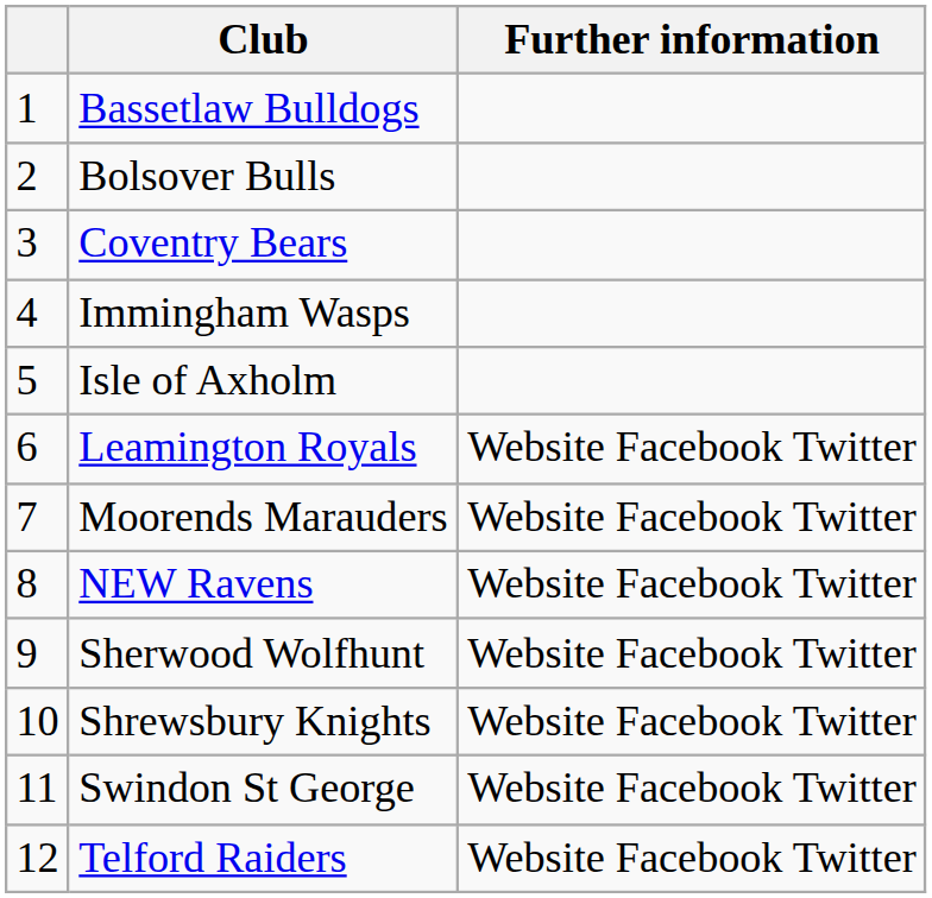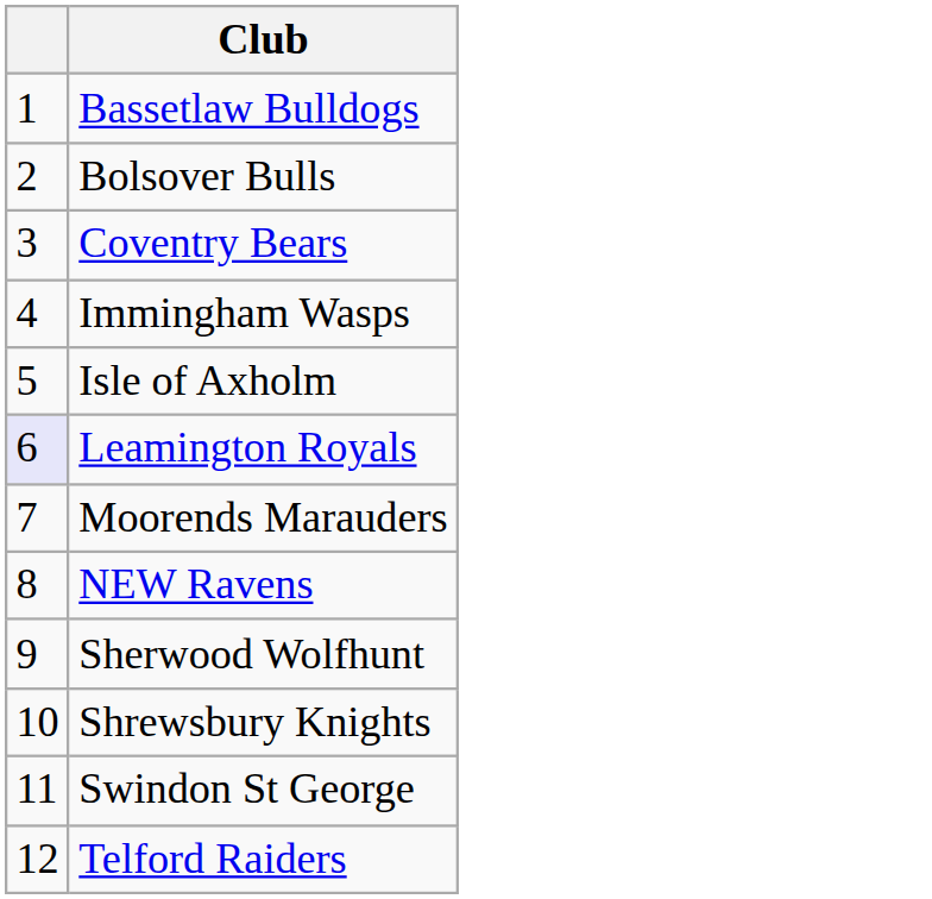- column: Further information | Website Facebook Twitter | Website Facebook Twitter | Website Facebook Twitter | Website Facebook Twitter | Website Facebook Twitter | Website Facebook Twitter | Website Facebook Twitter
Leamington Royals | column 1: no background -> lavender background
